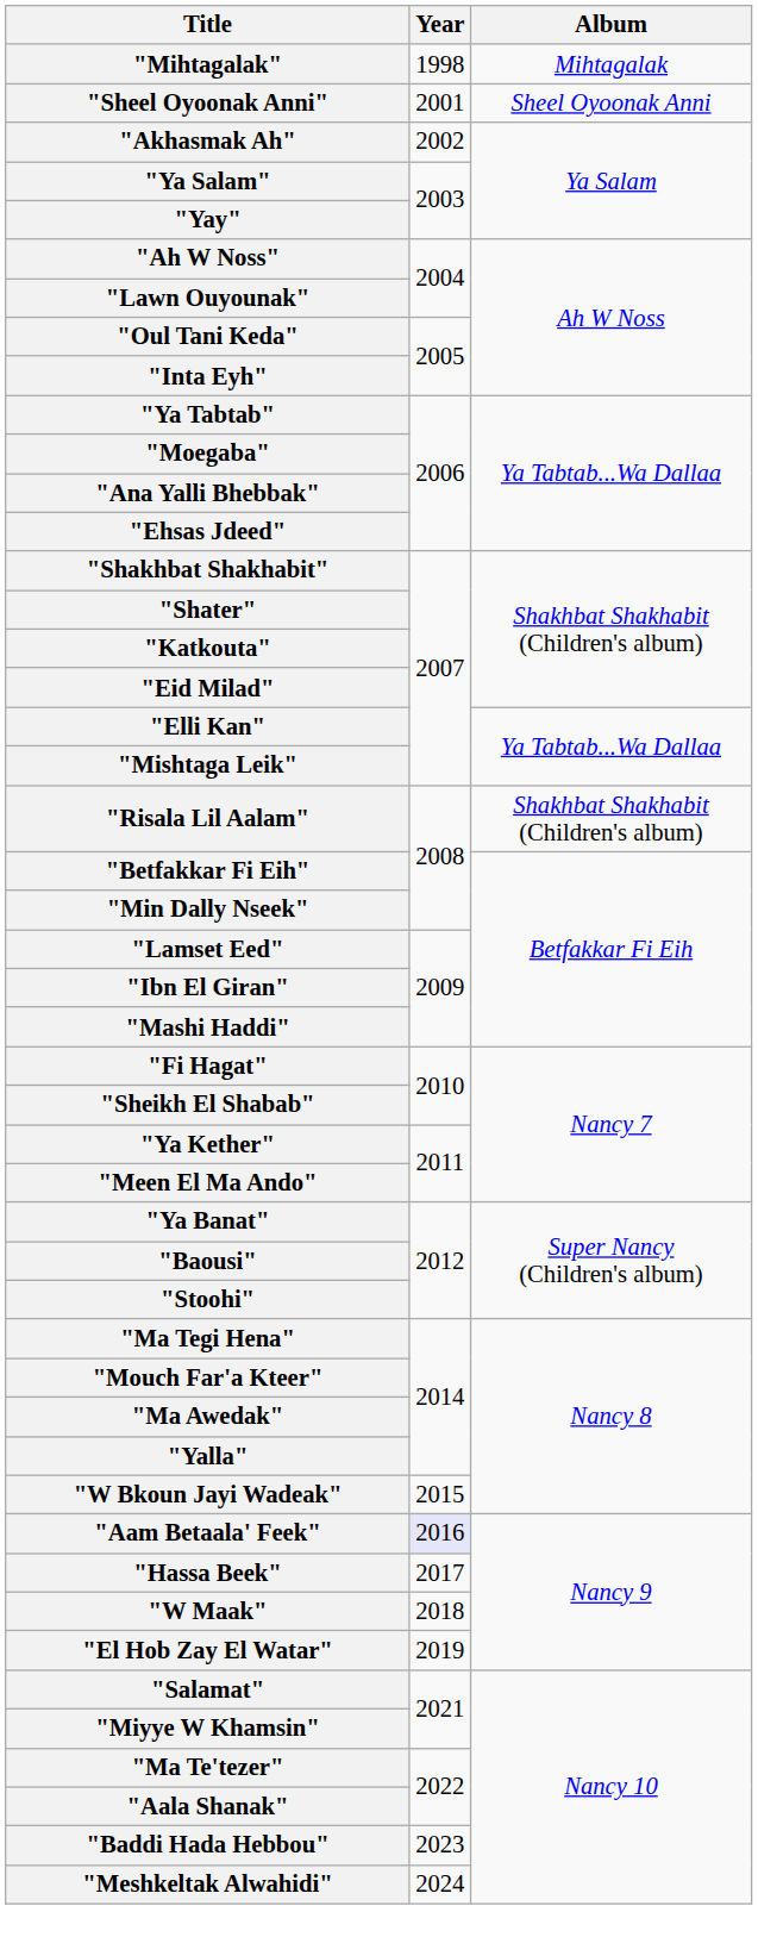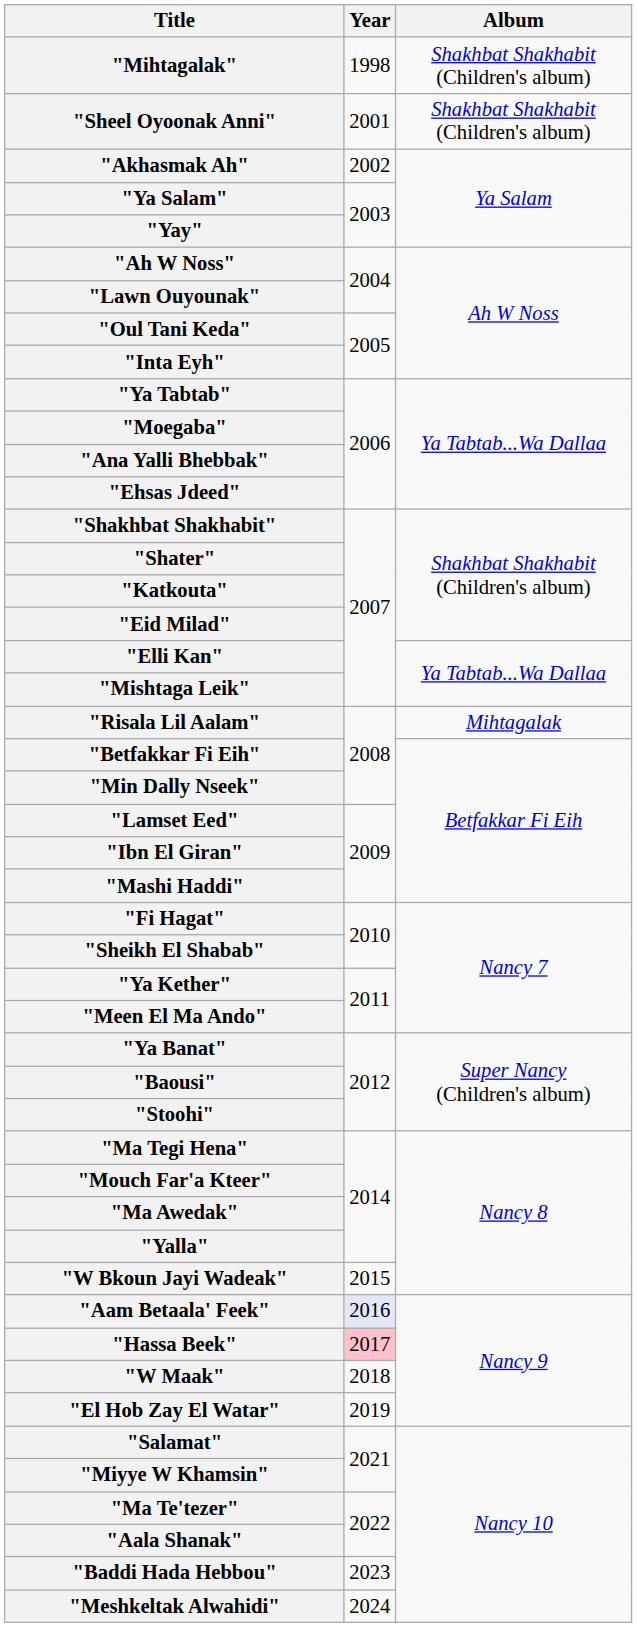"Mihtagalak" | Album: Mihtagalak -> Shakhbat Shakhabit (Children's album)
"Sheel Oyoonak Anni" | Album: Sheel Oyoonak Anni -> Shakhbat Shakhabit (Children's album)
"Risala Lil Aalam" | Album: Shakhbat Shakhabit (Children's album) -> Mihtagalak
"Hassa Beek" | Year: no background -> pink background
